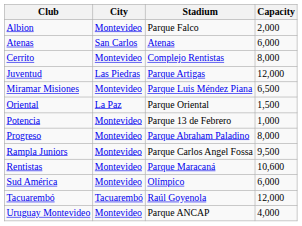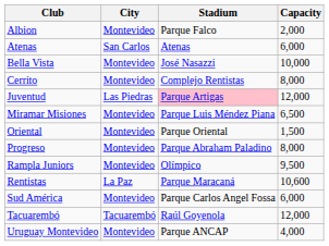+ row: Bella Vista | Montevideo | José Nasazzi | 10,000
Juventud | Stadium: no background -> pink background
Oriental | City: La Paz -> Montevideo
- row: Potencia | Montevideo | Parque 13 de Febrero | 1,000
Rampla Juniors | Stadium: Parque Carlos Angel Fossa -> Olímpico
Rentistas | City: Montevideo -> La Paz
Sud América | Stadium: Olímpico -> Parque Carlos Angel Fossa
